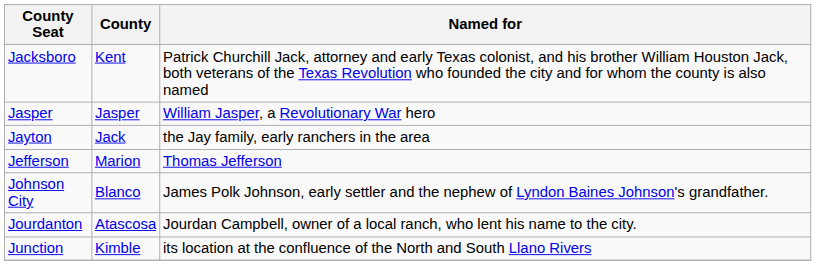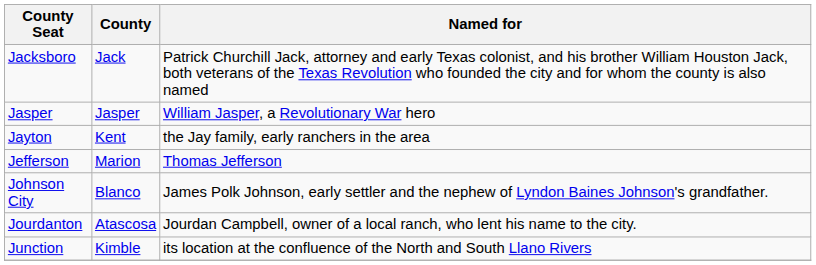Jacksboro | County: Kent -> Jack
Jayton | County: Jack -> Kent
